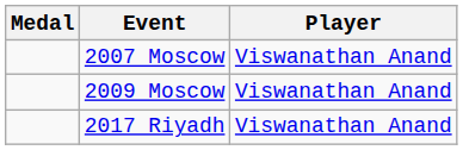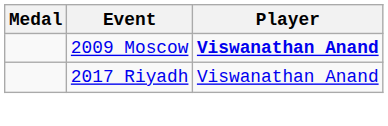- row: 2007 Moscow | Viswanathan Anand
2009 Moscow | Player: normal -> bold
